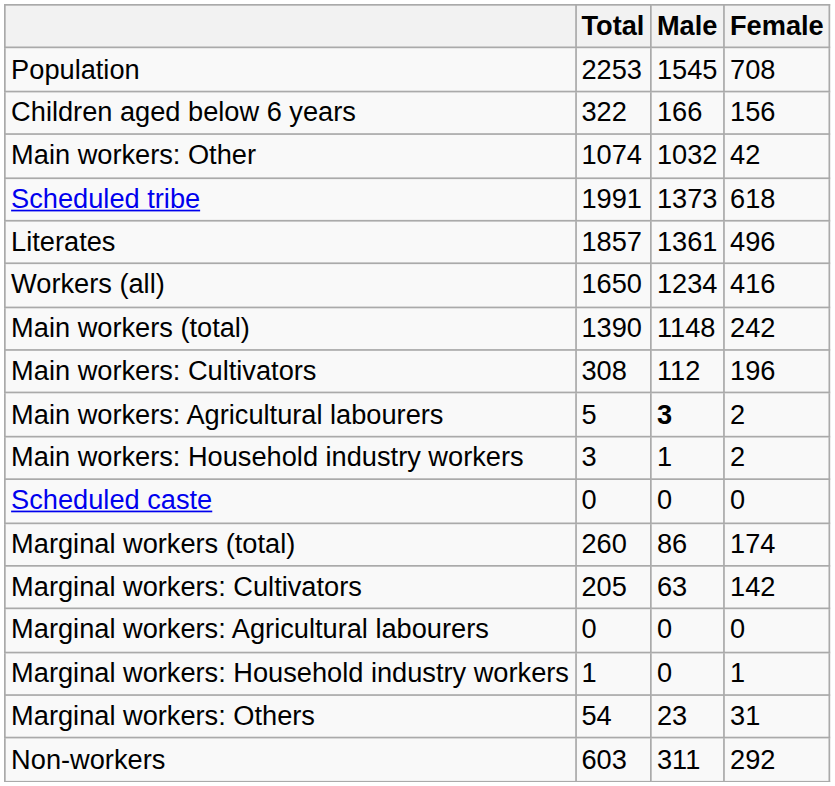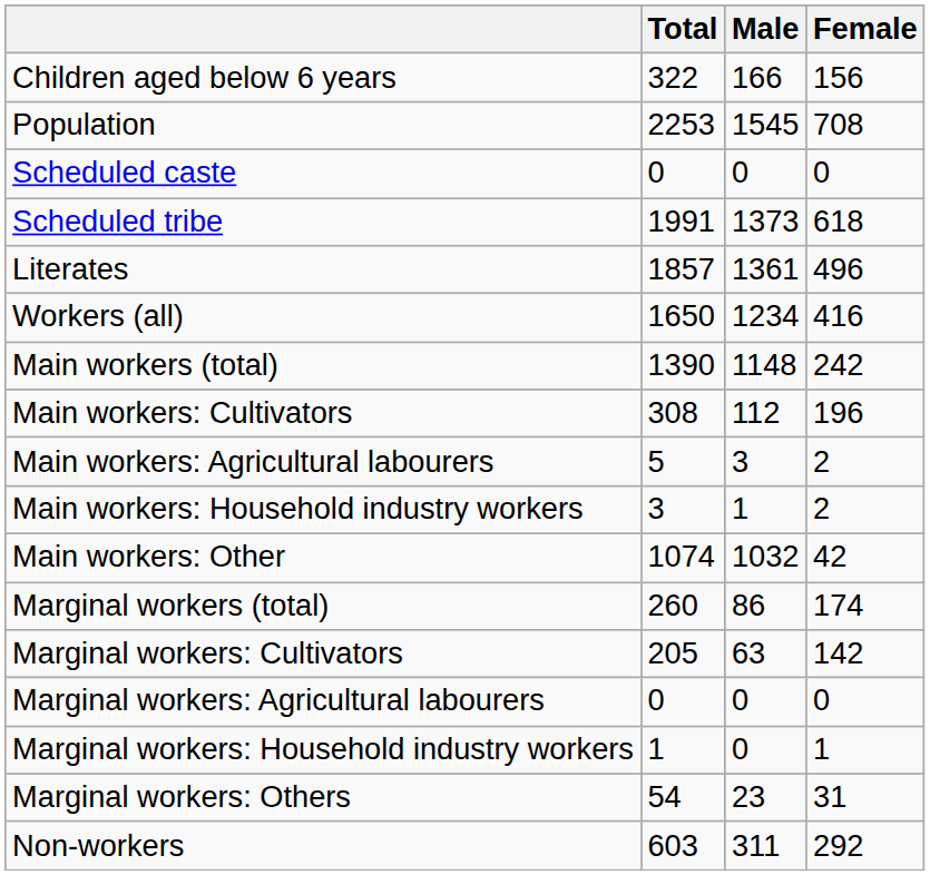rows swapped: Population <-> Children aged below 6 years
rows swapped: Scheduled caste <-> Main workers: Other
Main workers: Agricultural labourers | Male: bold -> normal
